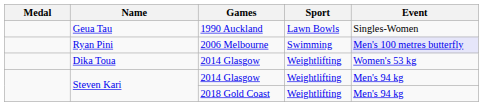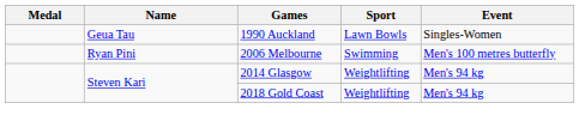Ryan Pini | Event: lavender background -> no background
- row: Dika Toua | 2014 Glasgow | Weightlifting | Women's 53 kg
